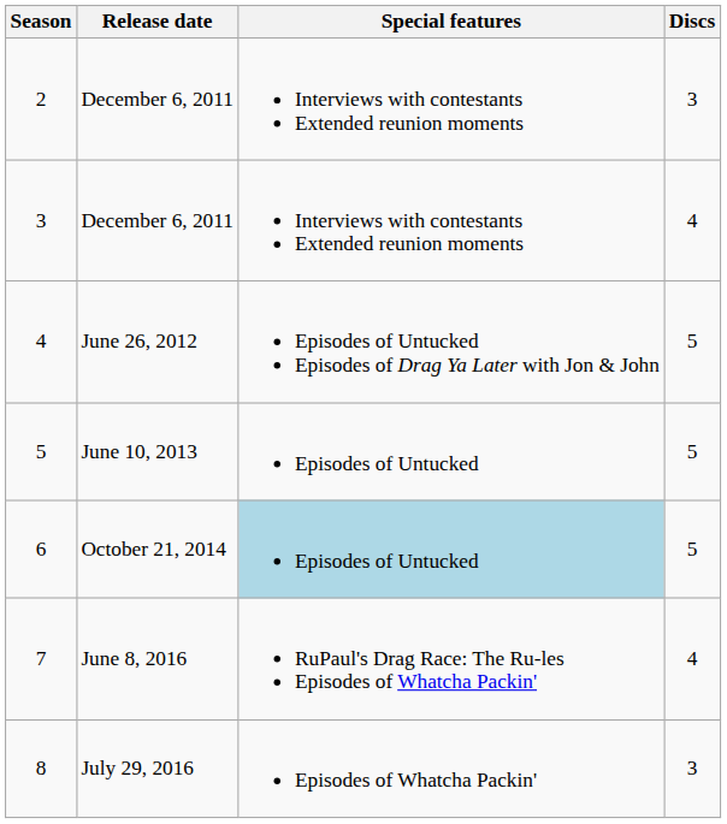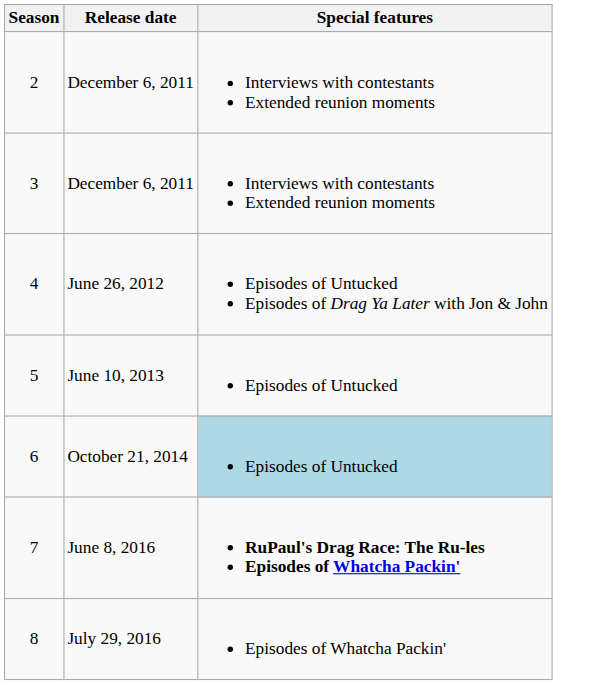- column: Discs | 3 | 4 | 5 | 5 | 5 | 4 | 3
7 | Special features: normal -> bold
